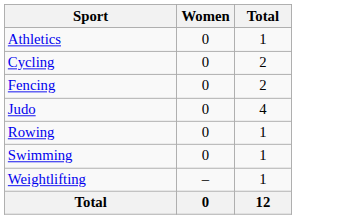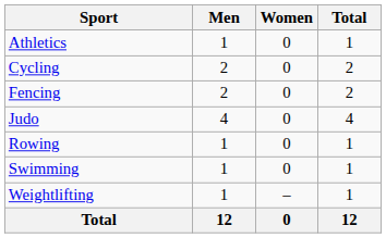+ column: Men | 1 | 2 | 2 | 4 | 1 | 1 | 1 | 12
